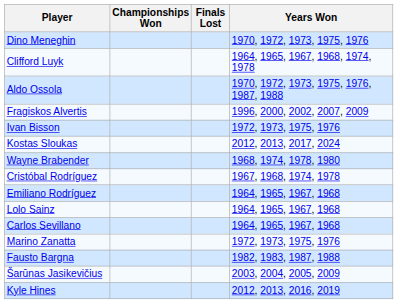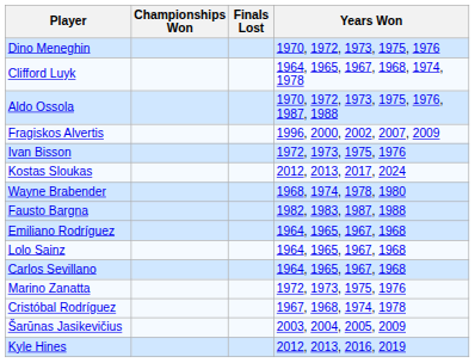rows swapped: Cristóbal Rodríguez <-> Fausto Bargna
